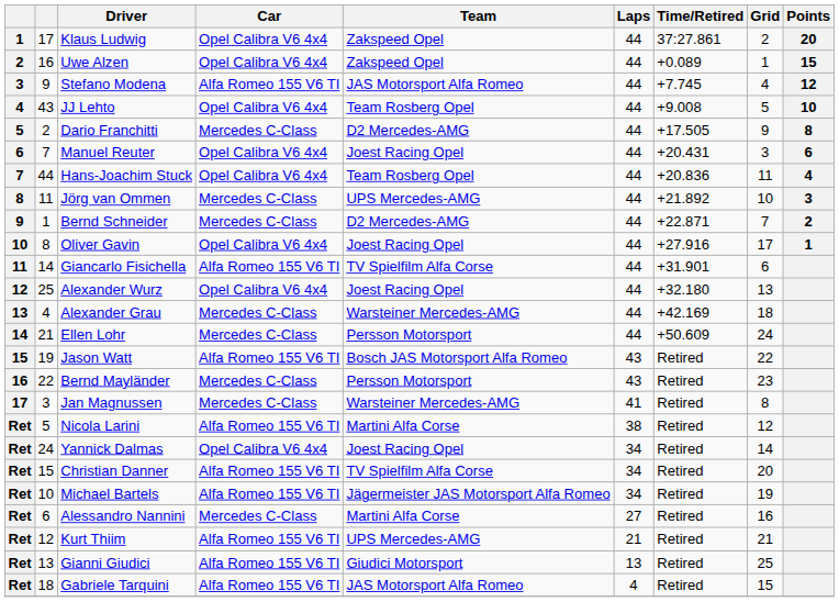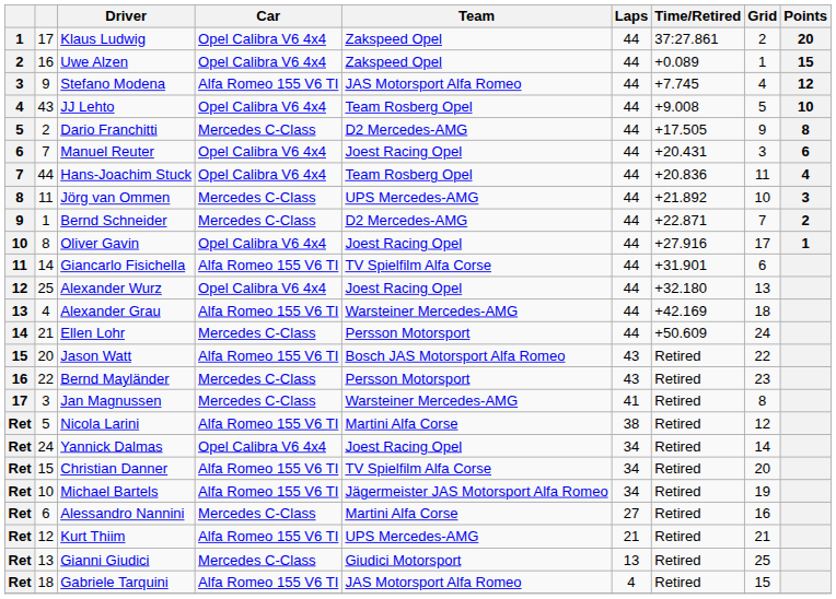Alexander Grau | Car: Mercedes C-Class -> Alfa Romeo 155 V6 TI
Jason Watt | column 2: 19 -> 20
Gianni Giudici | Car: Alfa Romeo 155 V6 TI -> Mercedes C-Class
